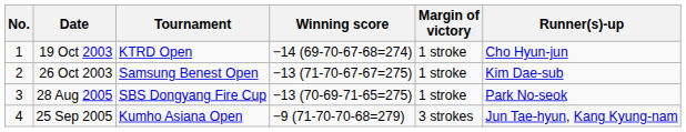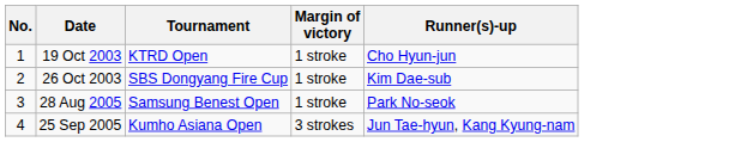- column: Winning score | −14 (69-70-67-68=274) | −13 (71-70-67-67=275) | −13 (70-69-71-65=275) | −9 (71-70-70-68=279)
26 Oct 2003 | Tournament: Samsung Benest Open -> SBS Dongyang Fire Cup
28 Aug 2005 | Tournament: SBS Dongyang Fire Cup -> Samsung Benest Open
